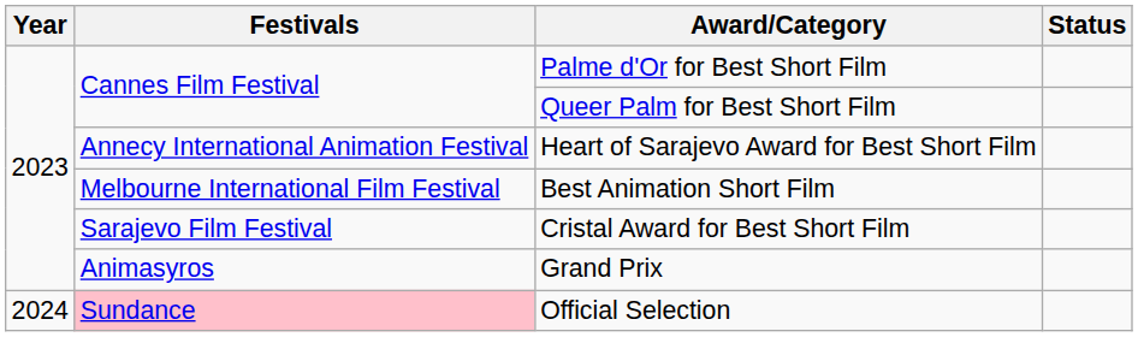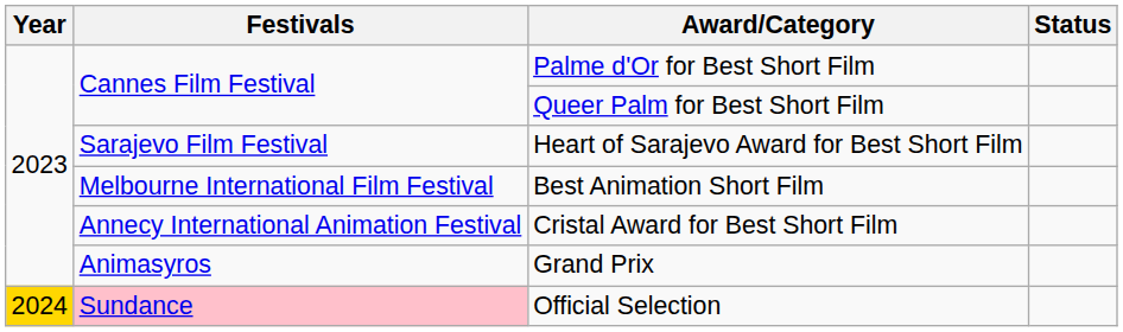Heart of Sarajevo Award for Best Short Film | Festivals: Annecy International Animation Festival -> Sarajevo Film Festival
Cristal Award for Best Short Film | Festivals: Sarajevo Film Festival -> Annecy International Animation Festival
Official Selection | Year: no background -> gold background
